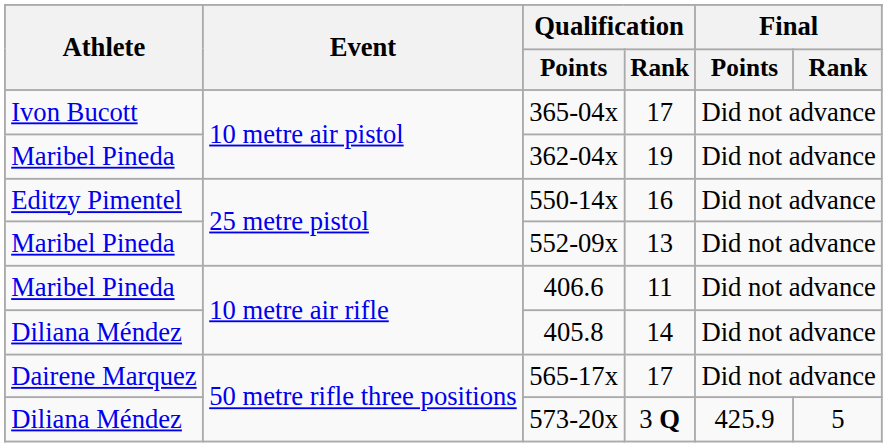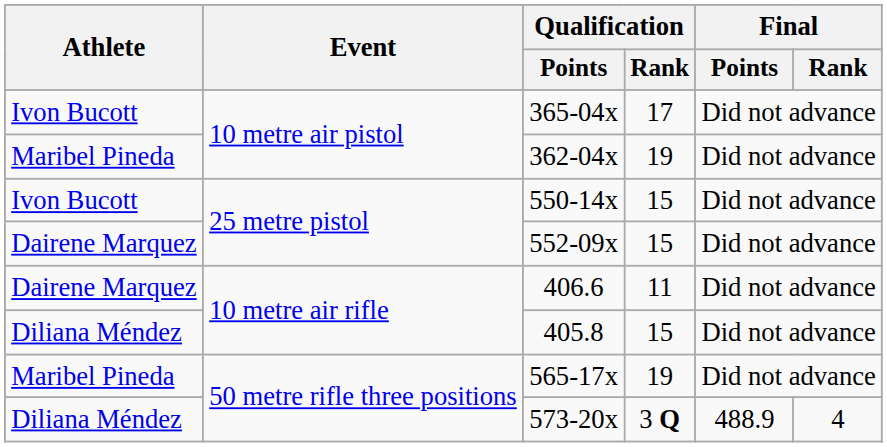550-14x | Athlete: Editzy Pimentel -> Ivon Bucott
550-14x | Qualification / Rank: 16 -> 15
552-09x | Athlete: Maribel Pineda -> Dairene Marquez
552-09x | Qualification / Rank: 13 -> 15
406.6 | Athlete: Maribel Pineda -> Dairene Marquez
405.8 | Qualification / Rank: 14 -> 15
565-17x | Athlete: Dairene Marquez -> Maribel Pineda
565-17x | Qualification / Rank: 17 -> 19
573-20x | Final / Points: 425.9 -> 488.9
573-20x | Final / Rank: 5 -> 4
